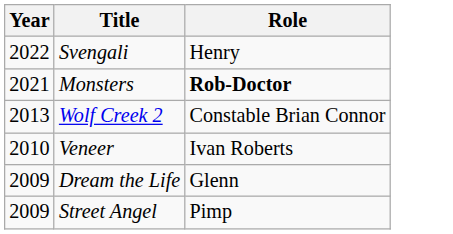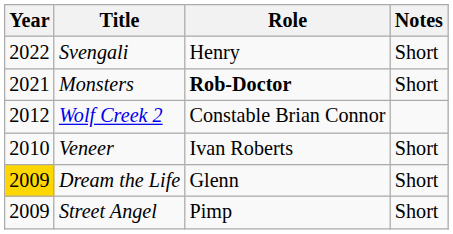+ column: Notes | Short | Short | Short | Short | Short
Wolf Creek 2 | Year: 2013 -> 2012
Dream the Life | Year: no background -> gold background
